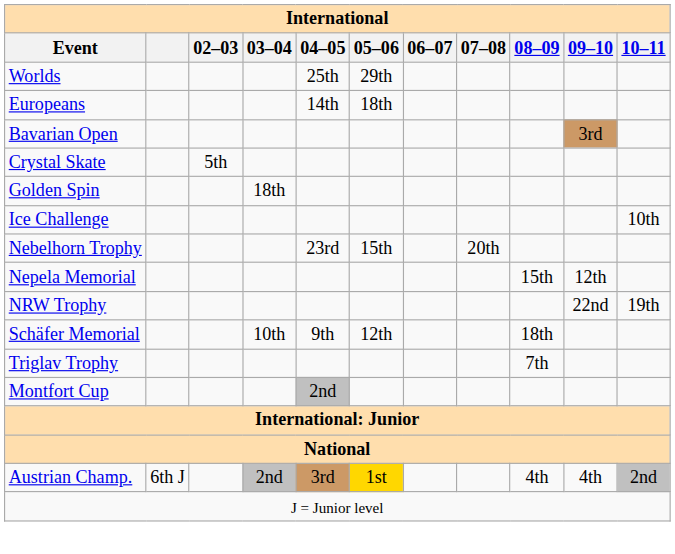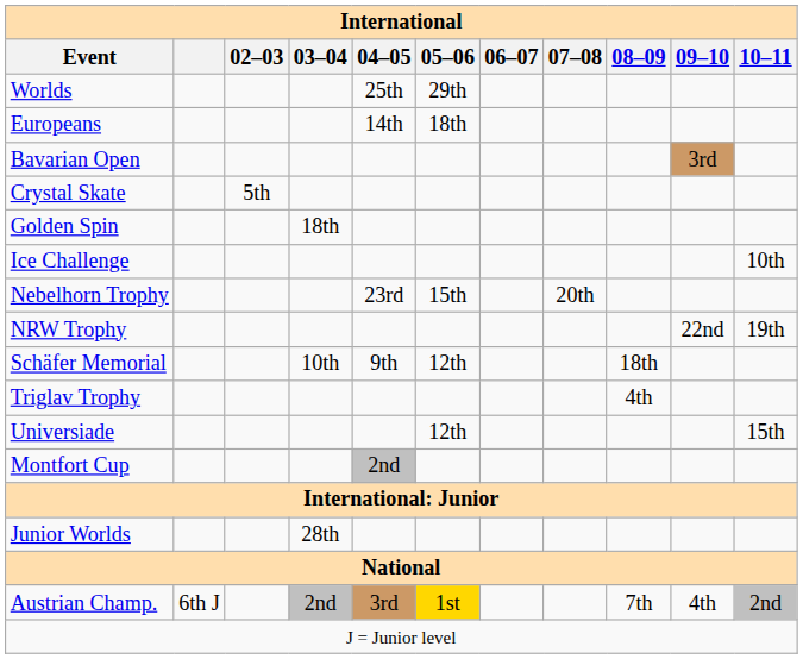- row: Nepela Memorial | 15th | 12th
Triglav Trophy | 08–09: 7th -> 4th
+ row: Universiade | 12th | 15th
+ row: Junior Worlds | 28th
Austrian Champ. | 08–09: 4th -> 7th
